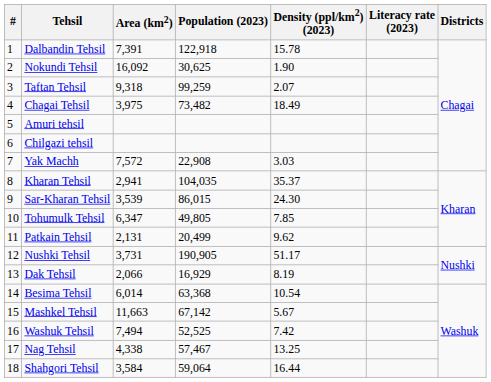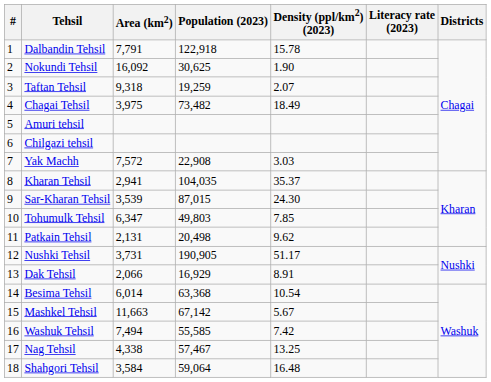Dalbandin Tehsil | Area (km2): 7,391 -> 7,791
Taftan Tehsil | Population (2023): 99,259 -> 19,259
Sar-Kharan Tehsil | Population (2023): 86,015 -> 87,015
Tohumulk Tehsil | Population (2023): 49,805 -> 49,803
Patkain Tehsil | Population (2023): 20,499 -> 20,498
Dak Tehsil | Density (ppl/km2) (2023): 8.19 -> 8.91
Washuk Tehsil | Population (2023): 52,525 -> 55,585
Shahgori Tehsil | Density (ppl/km2) (2023): 16.44 -> 16.48
